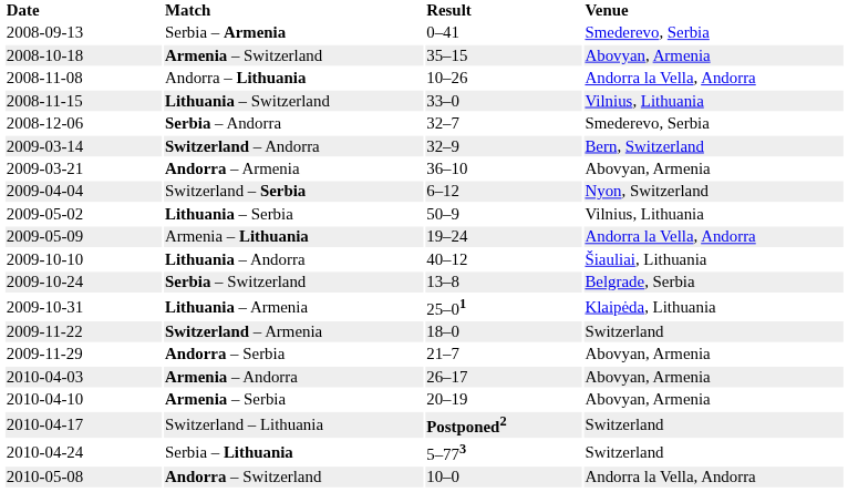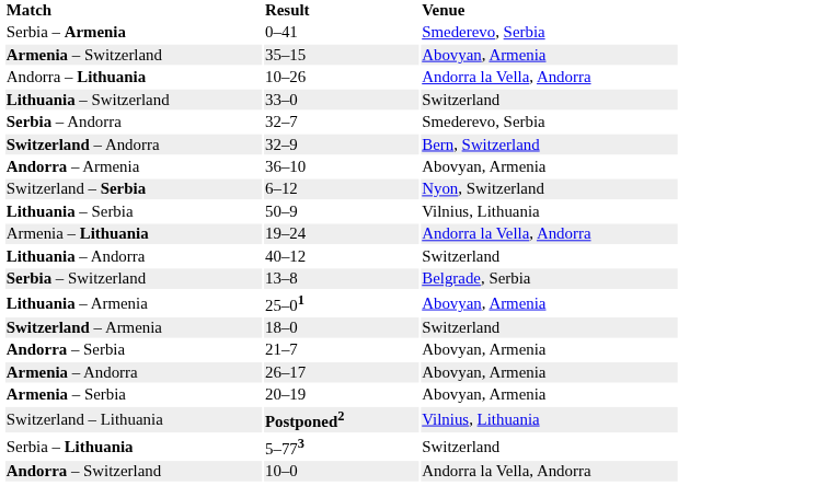- column: Date | 2008-09-13 | 2008-10-18 | 2008-11-08 | 2008-11-15 | 2008-12-06 | 2009-03-14 | 2009-03-21 | 2009-04-04 | 2009-05-02 | 2009-05-09 | 2009-10-10 | 2009-10-24 | 2009-10-31 | 2009-11-22 | 2009-11-29 | 2010-04-03 | 2010-04-10 | 2010-04-17 | 2010-04-24 | 2010-05-08
Lithuania – Switzerland | Venue: Vilnius, Lithuania -> Switzerland
Lithuania – Andorra | Venue: Šiauliai, Lithuania -> Switzerland
Lithuania – Armenia | Venue: Klaipėda, Lithuania -> Abovyan, Armenia
Switzerland – Lithuania | Venue: Switzerland -> Vilnius, Lithuania
